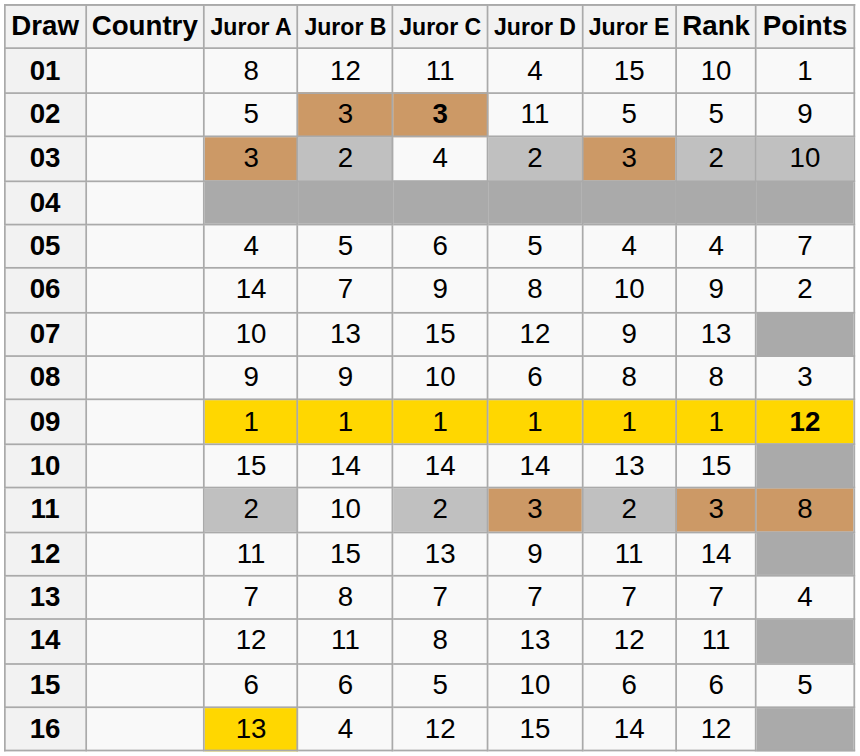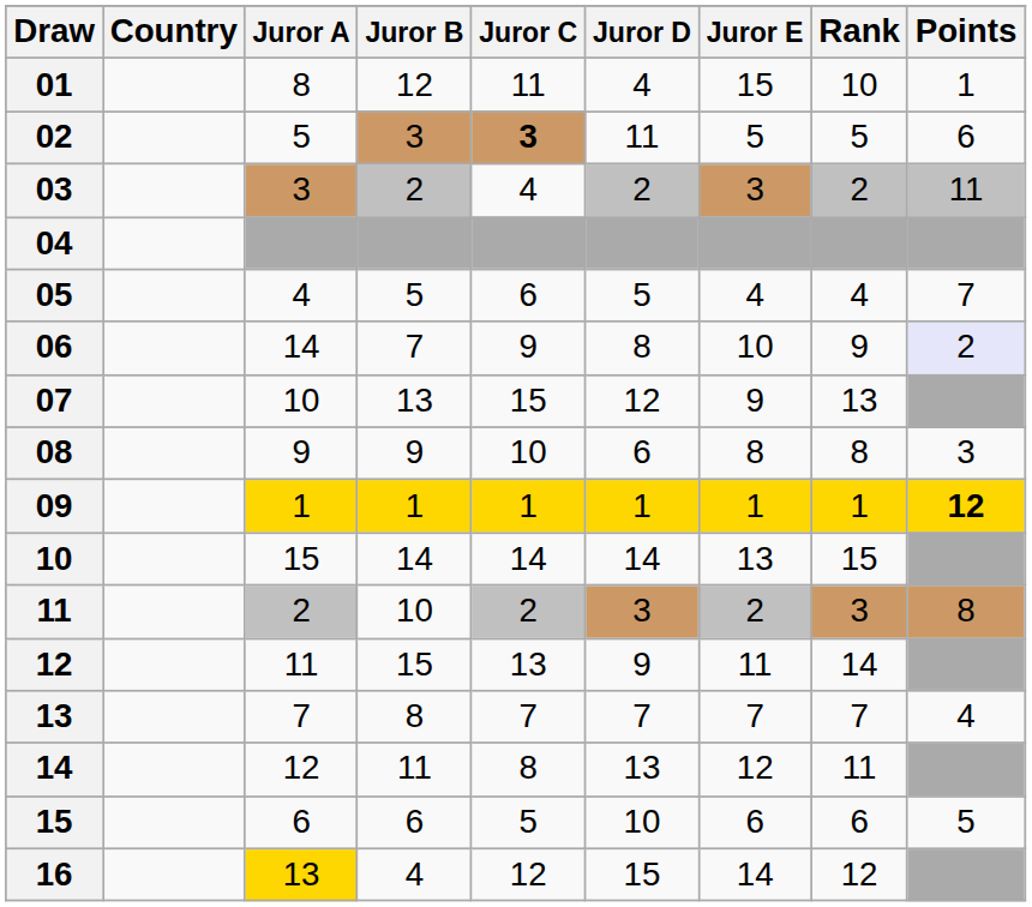02 | Points: 9 -> 6
03 | Points: 10 -> 11
06 | Points: no background -> lavender background
